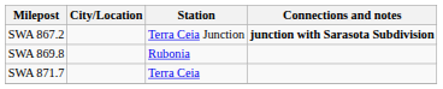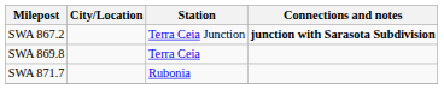SWA 869.8 | Station: Rubonia -> Terra Ceia
SWA 871.7 | Station: Terra Ceia -> Rubonia
